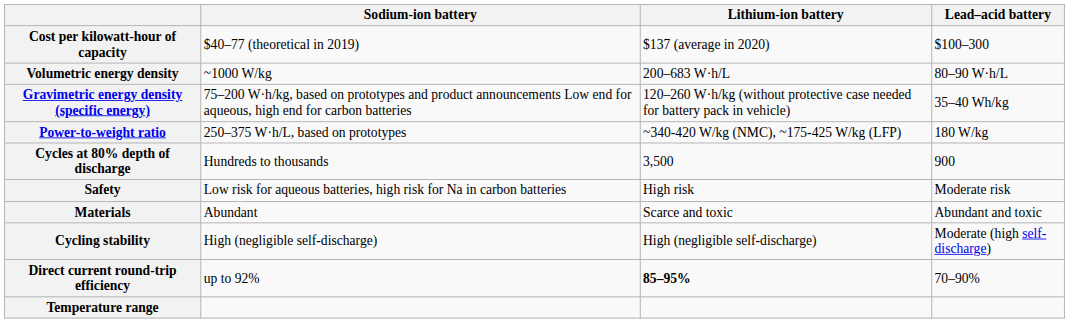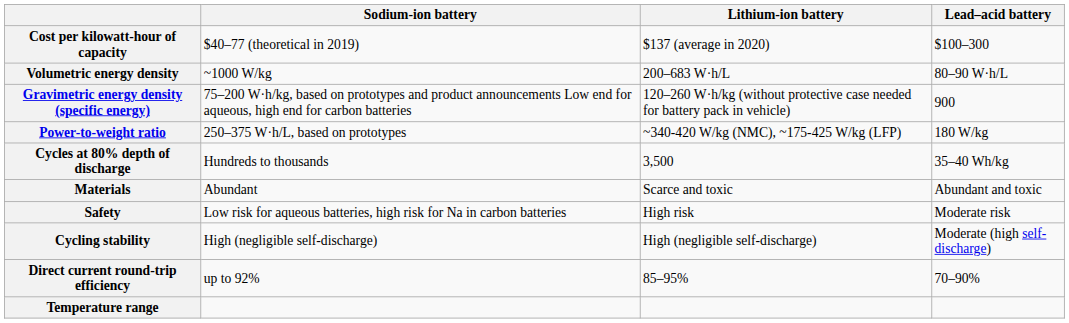Gravimetric energy density (specific energy) | Lead–acid battery: 35–40 Wh/kg -> 900
Cycles at 80% depth of discharge | Lead–acid battery: 900 -> 35–40 Wh/kg
rows swapped: Safety <-> Materials
Direct current round-trip efficiency | Lithium-ion battery: bold -> normal
